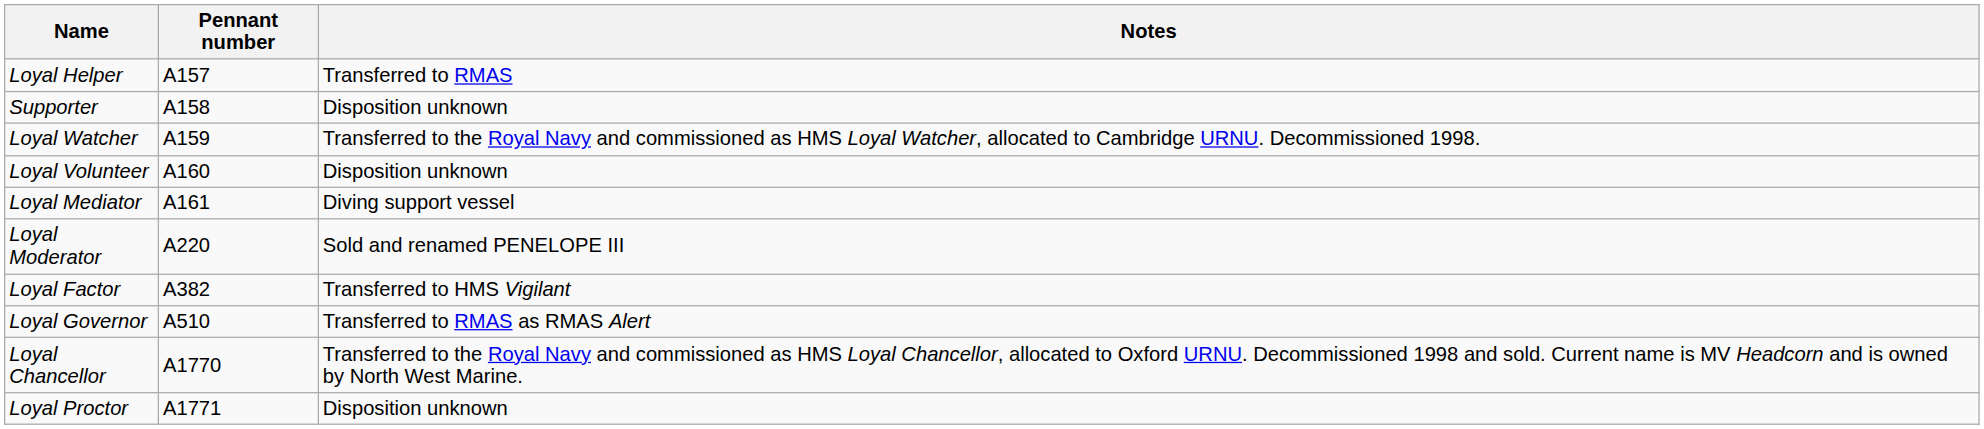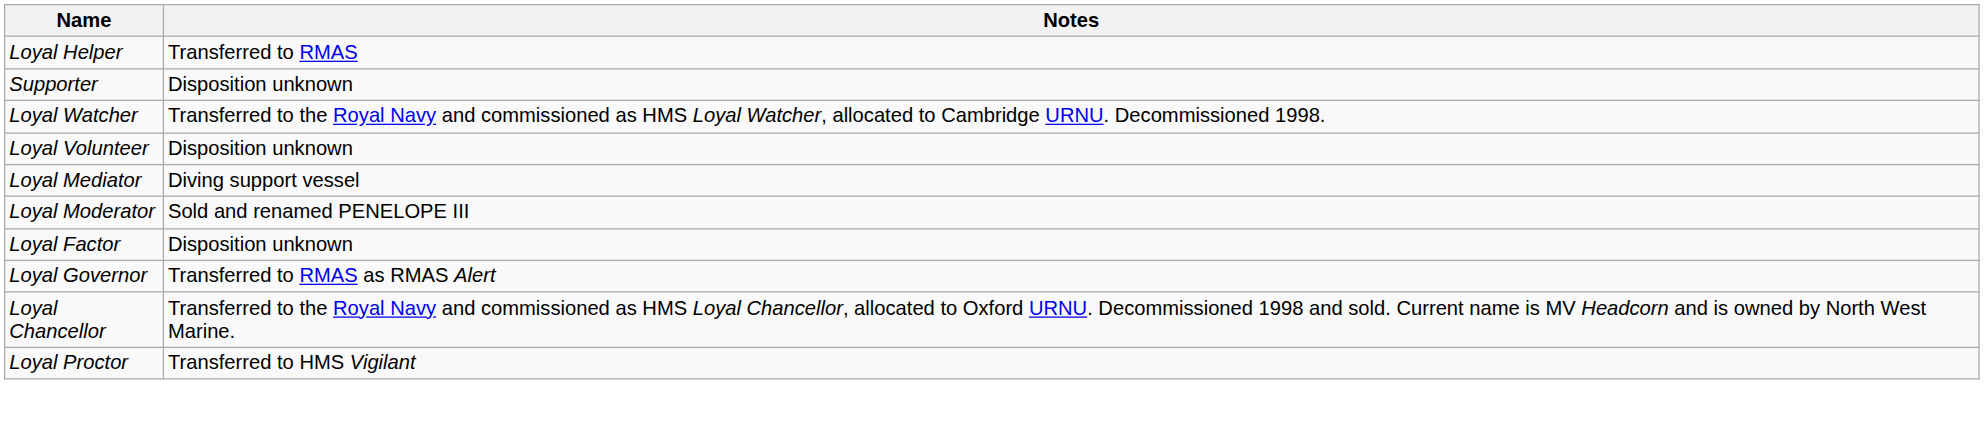- column: Pennant number | A157 | A158 | A159 | A160 | A161 | A220 | A382 | A510 | A1770 | A1771
Loyal Factor | Notes: Transferred to HMS Vigilant -> Disposition unknown
Loyal Proctor | Notes: Disposition unknown -> Transferred to HMS Vigilant
